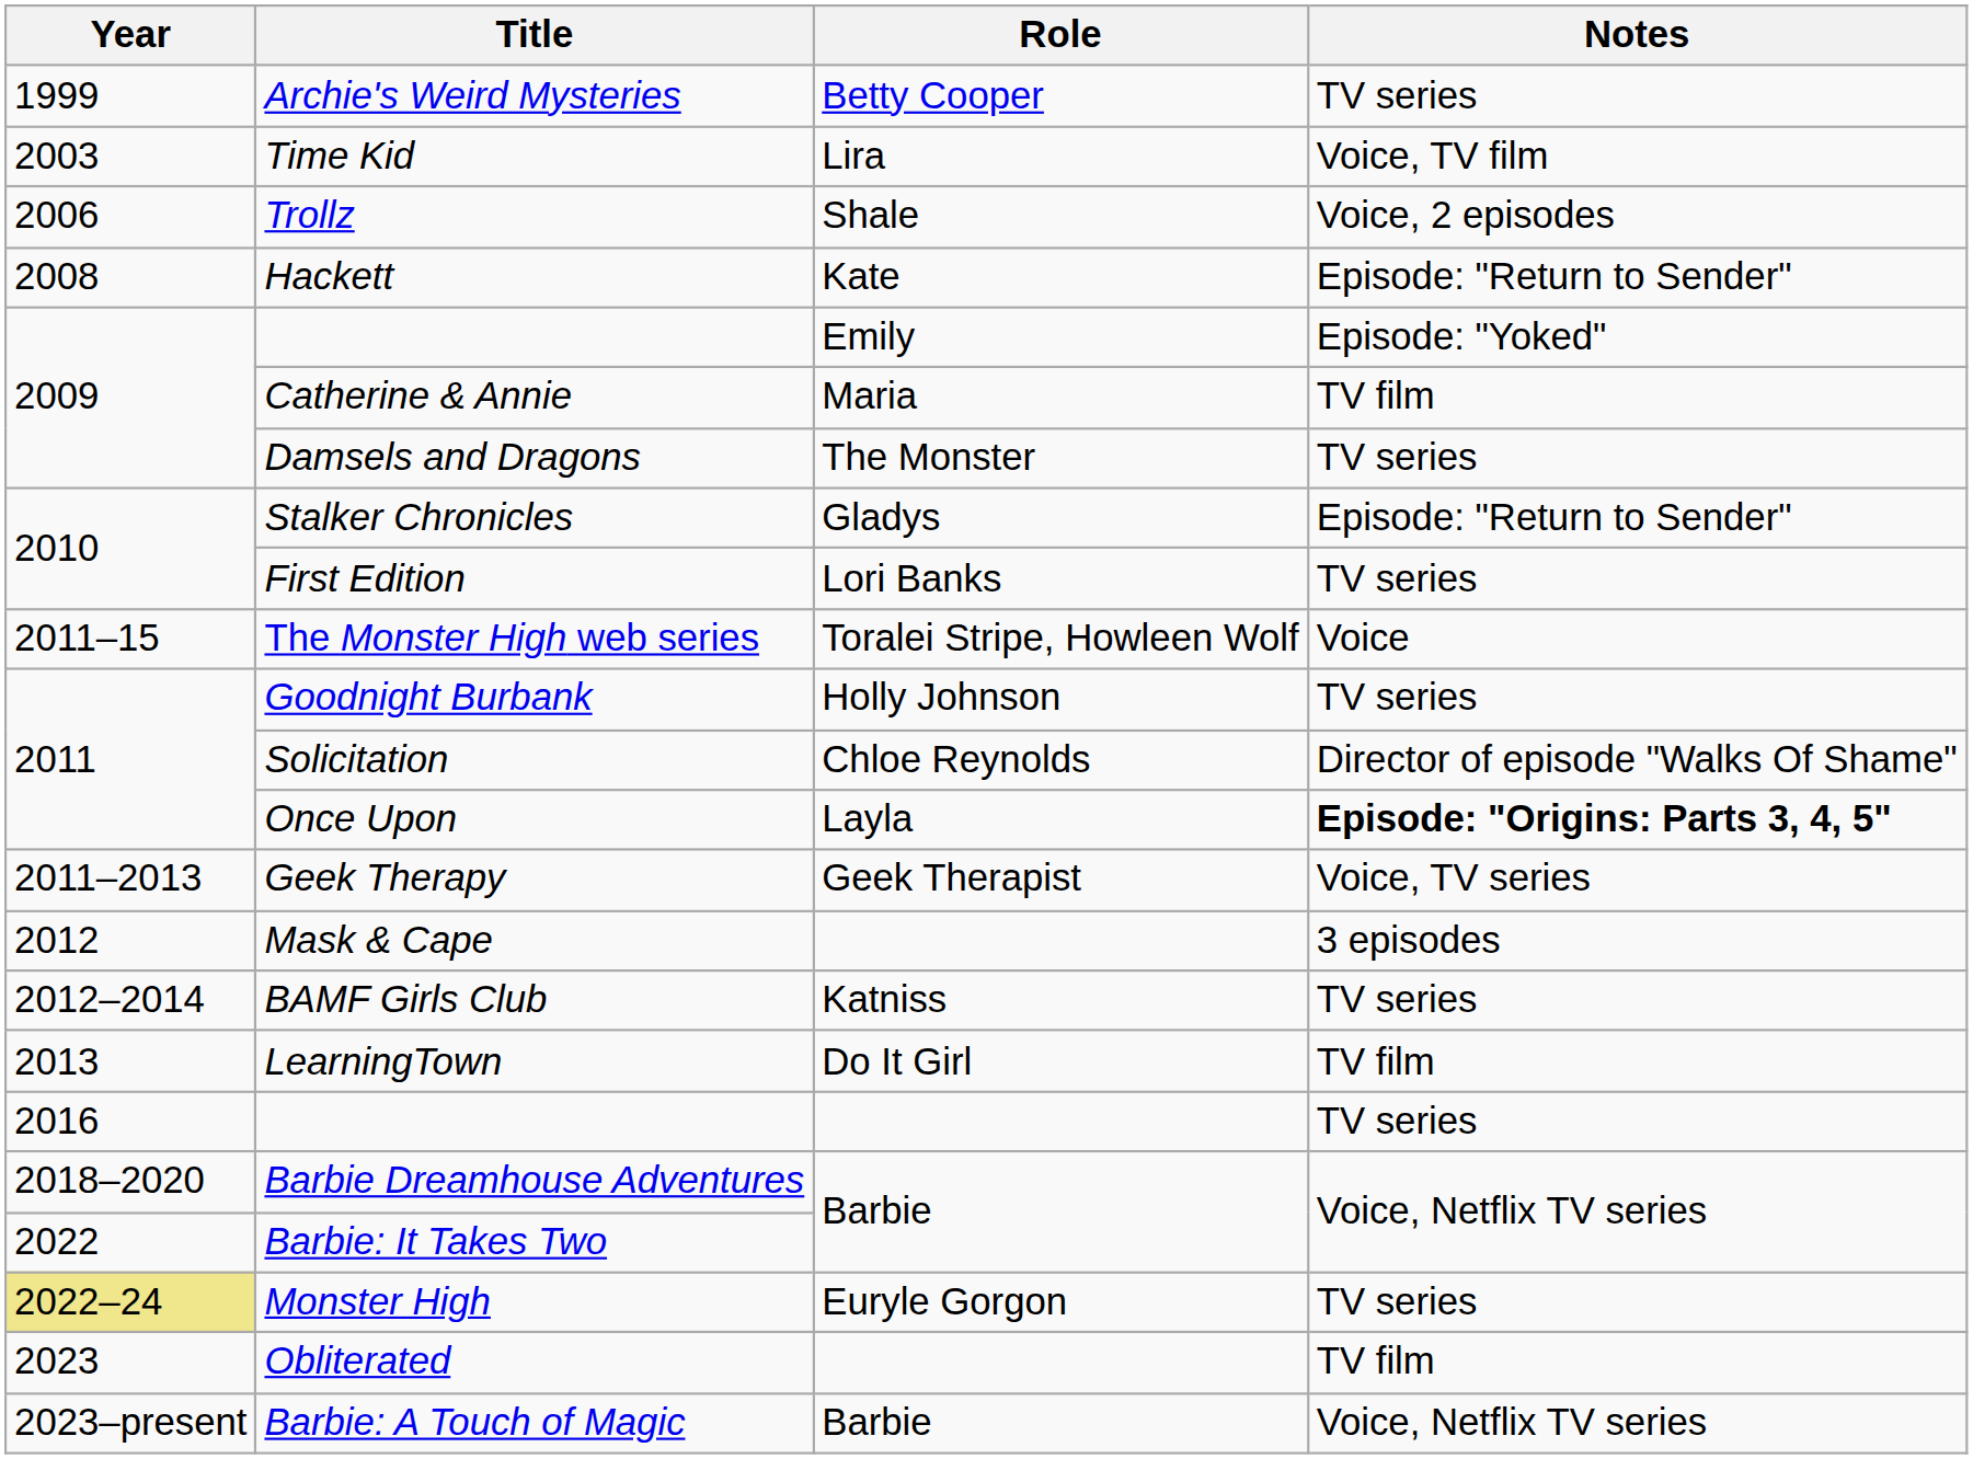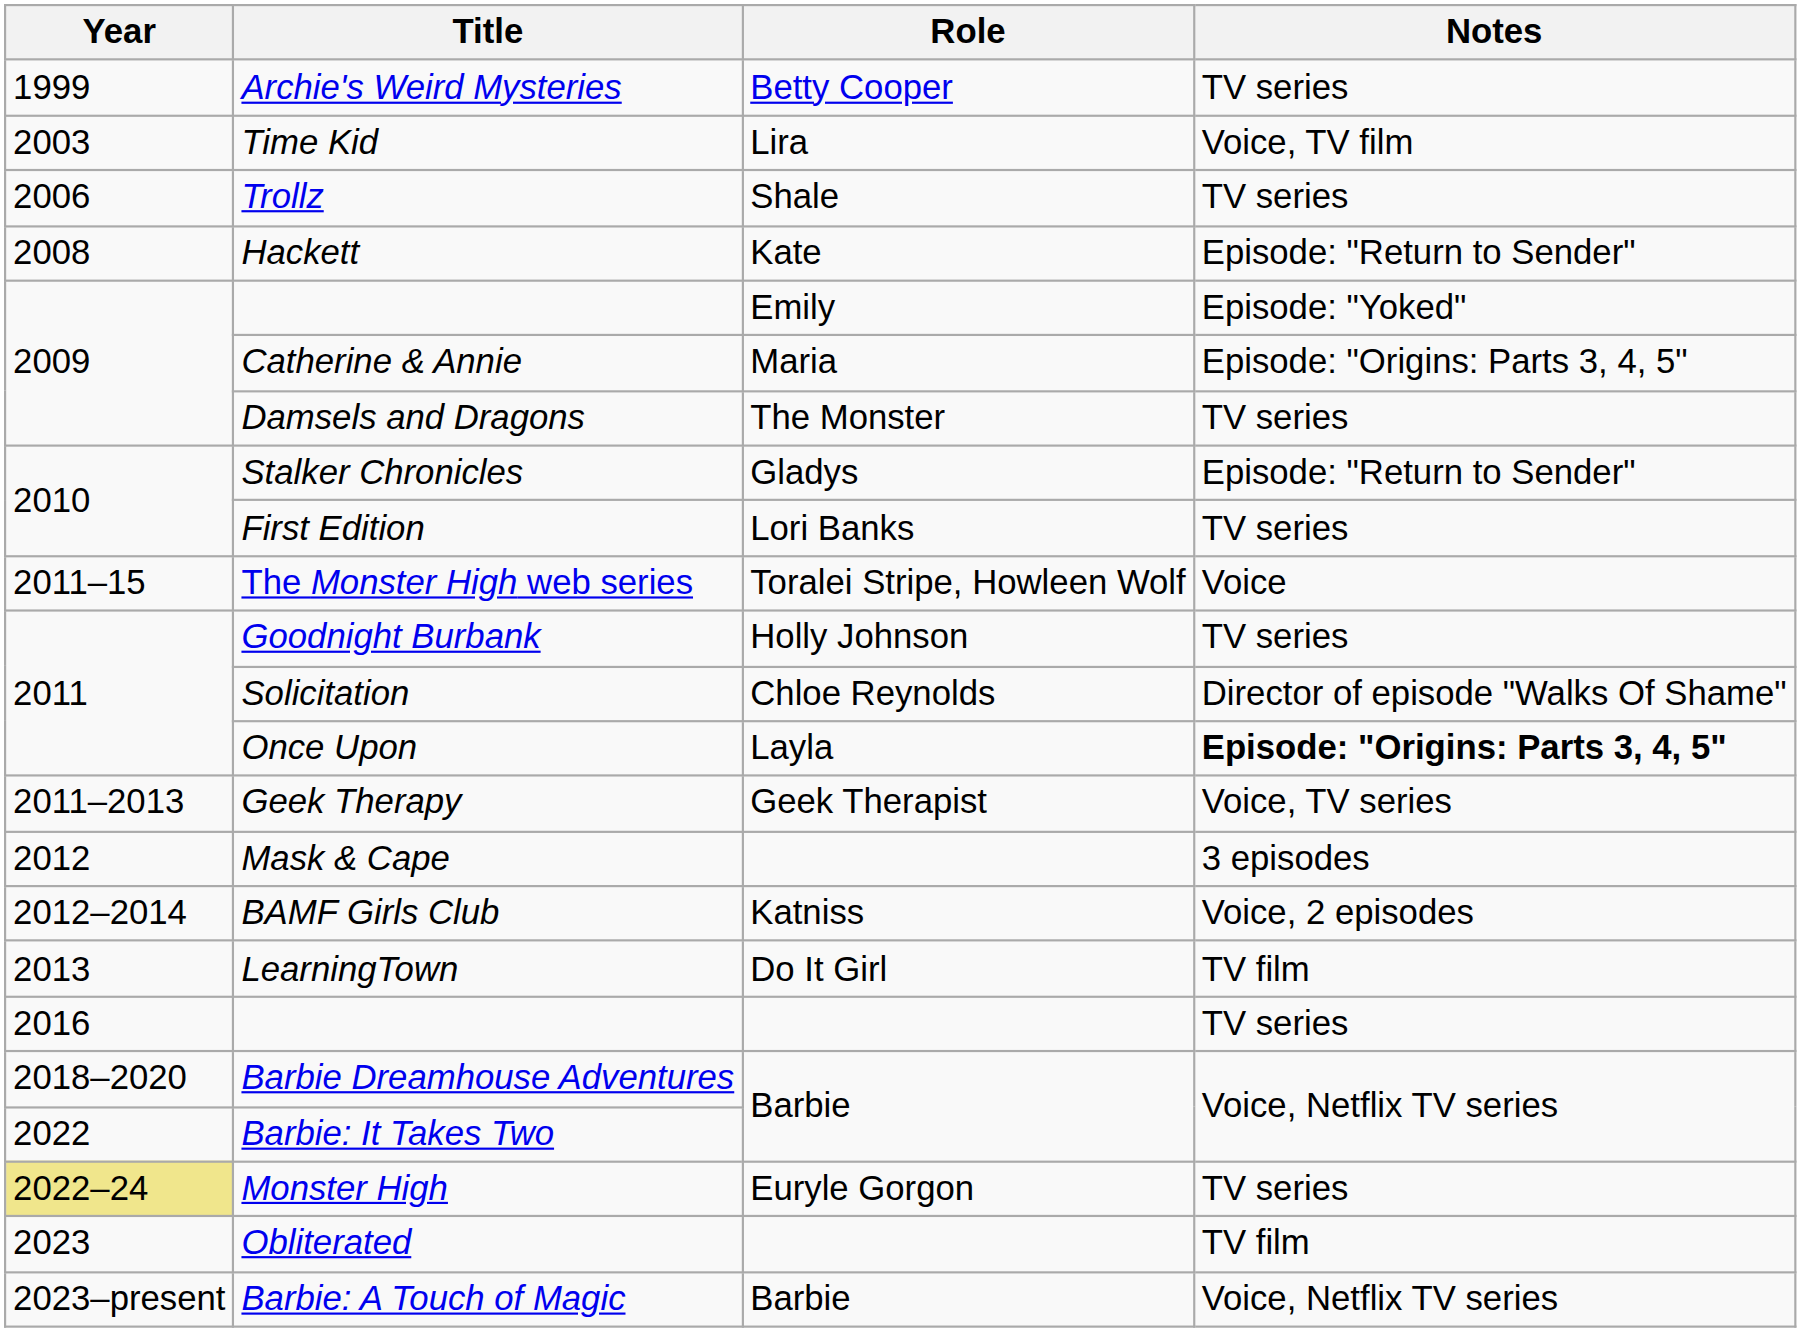Trollz | Notes: Voice, 2 episodes -> TV series
Catherine & Annie | Notes: TV film -> Episode: "Origins: Parts 3, 4, 5"
BAMF Girls Club | Notes: TV series -> Voice, 2 episodes
